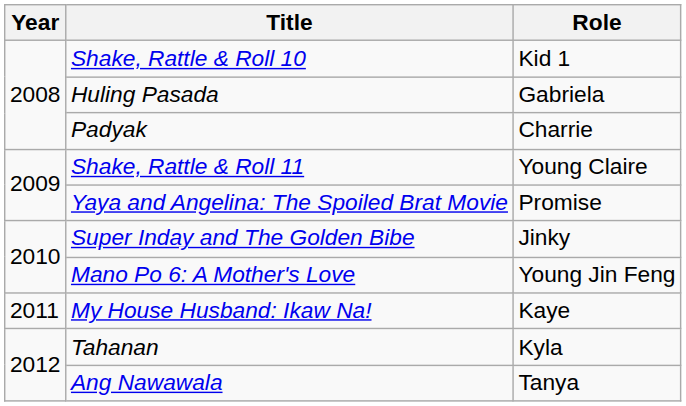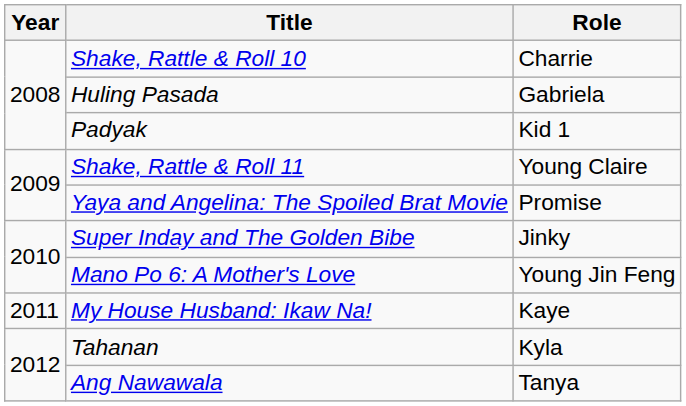Shake, Rattle & Roll 10 | Role: Kid 1 -> Charrie
Padyak | Role: Charrie -> Kid 1
